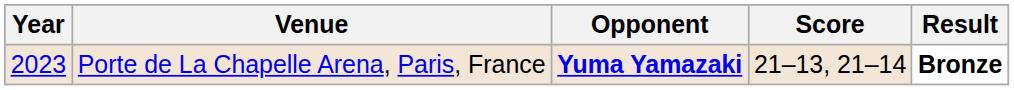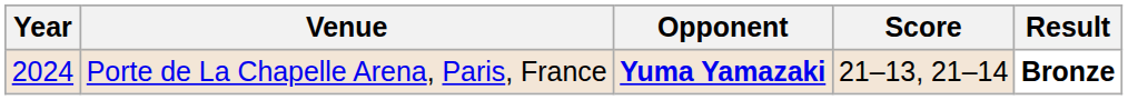Porte de La Chapelle Arena, Paris, France | Year: 2023 -> 2024
